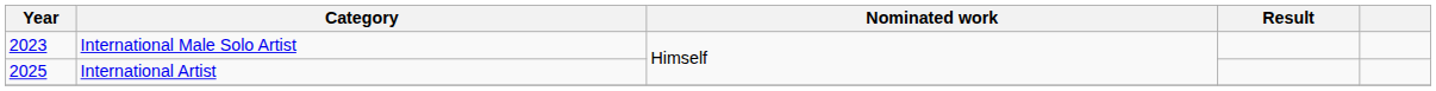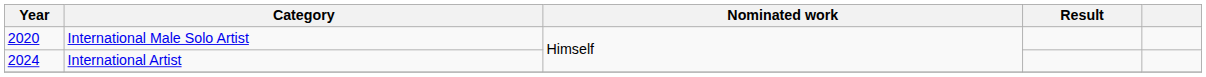International Male Solo Artist | Year: 2023 -> 2020
International Artist | Year: 2025 -> 2024
